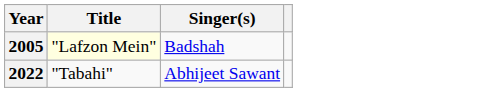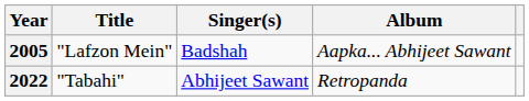+ column: Album | Aapka... Abhijeet Sawant | Retropanda
2005 | Title: lightyellow background -> no background
